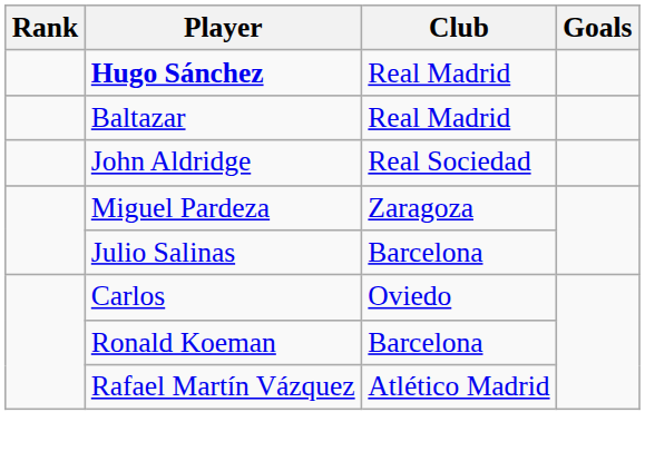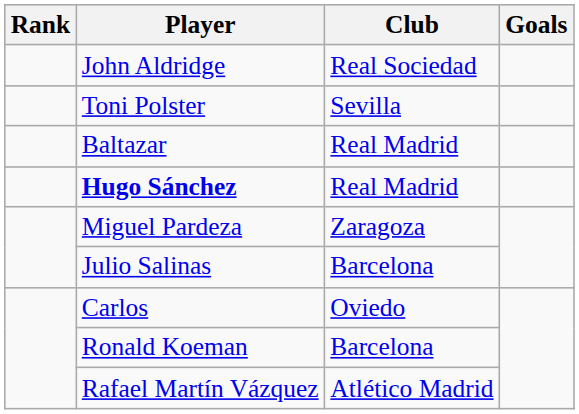rows swapped: Hugo Sánchez <-> John Aldridge
+ row: Toni Polster | Sevilla
